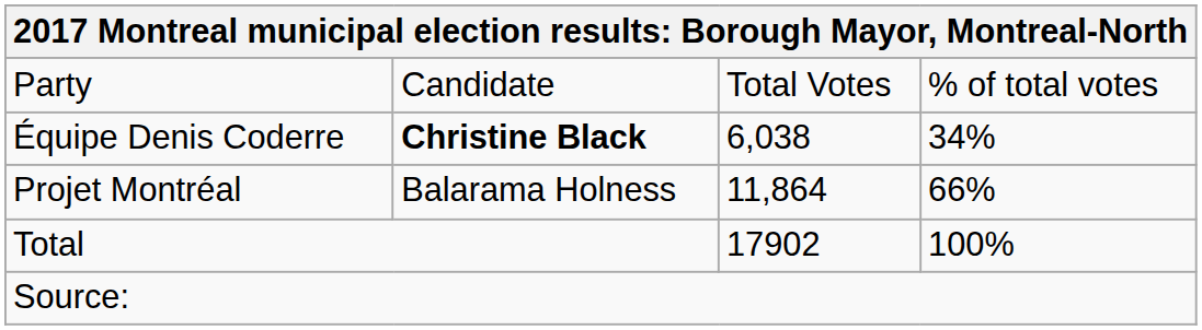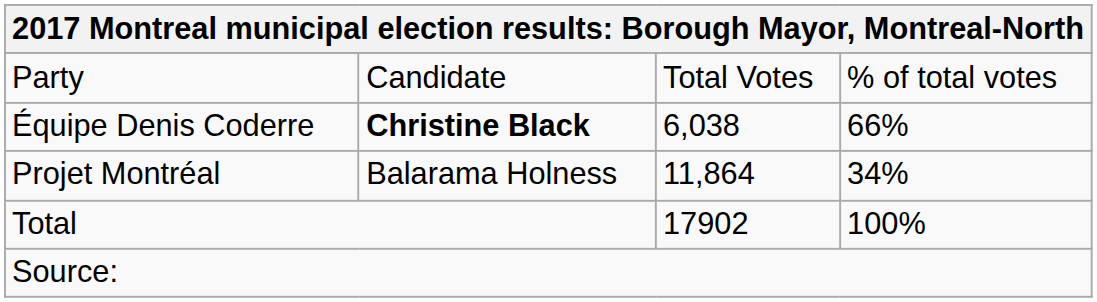Équipe Denis Coderre | column 4: 34% -> 66%
Projet Montréal | column 4: 66% -> 34%
